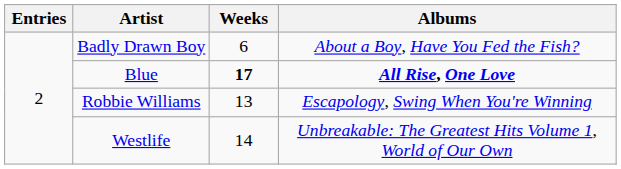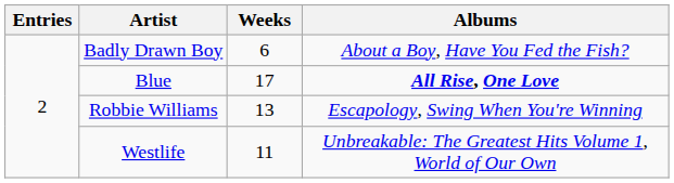Blue | Weeks: bold -> normal
Westlife | Weeks: 14 -> 11
